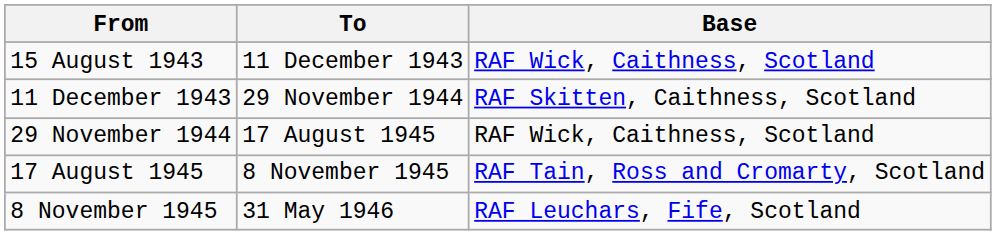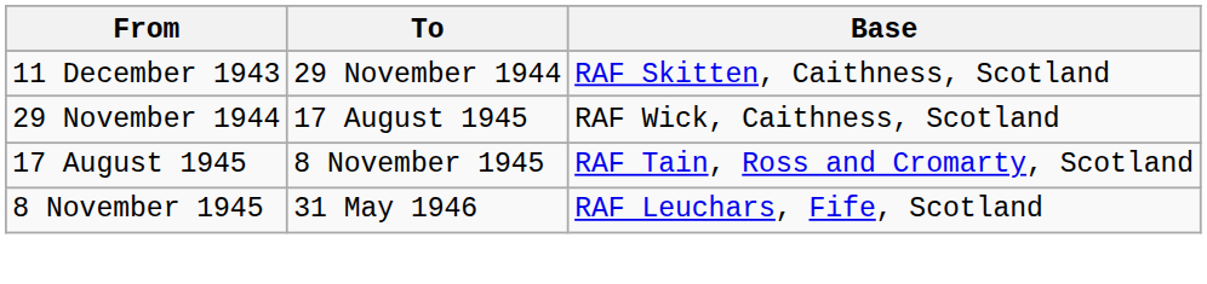- row: 15 August 1943 | 11 December 1943 | RAF Wick, Caithness, Scotland
